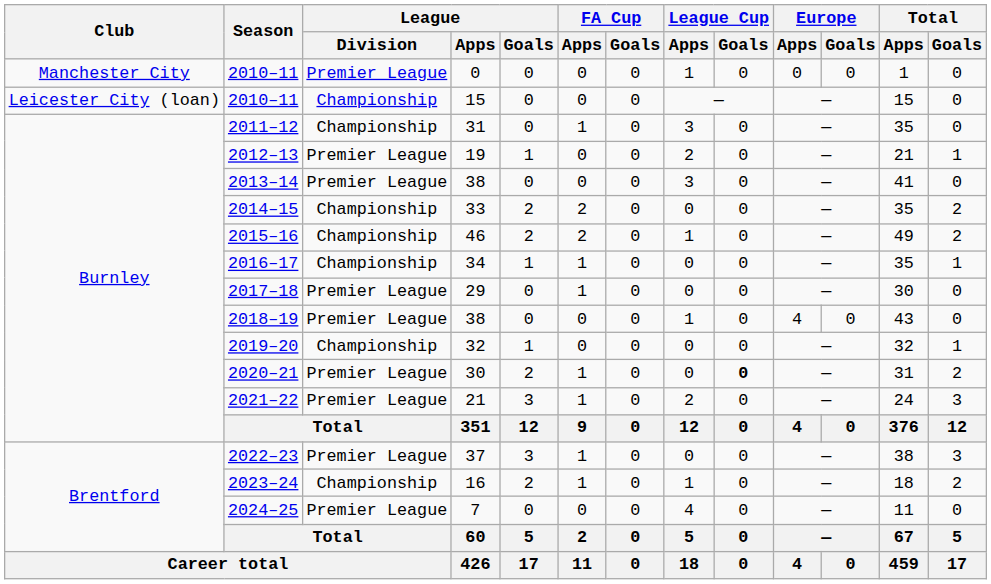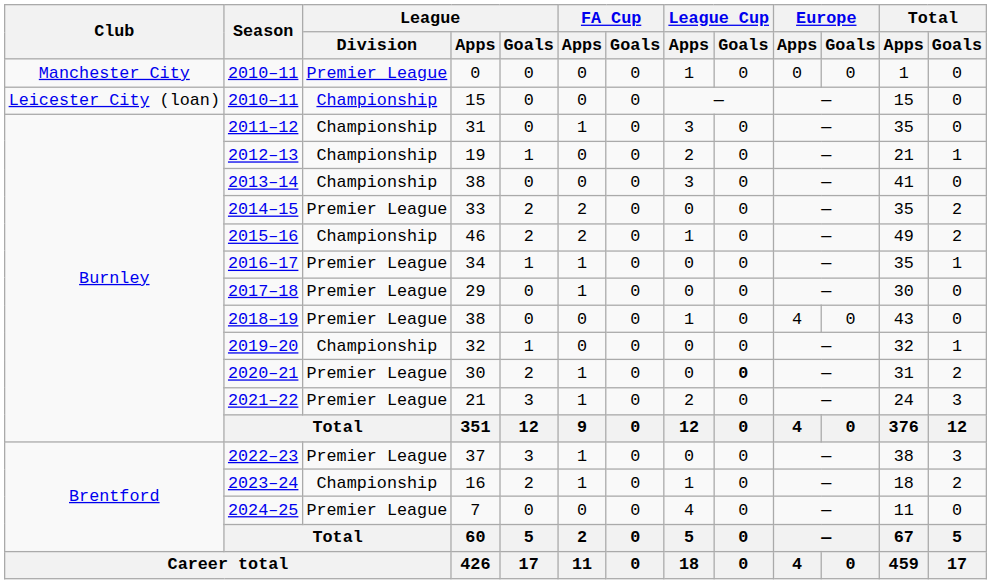2012–13 | League / Division: Premier League -> Championship
2013–14 | League / Division: Premier League -> Championship
2014–15 | League / Division: Championship -> Premier League
2016–17 | League / Division: Championship -> Premier League
